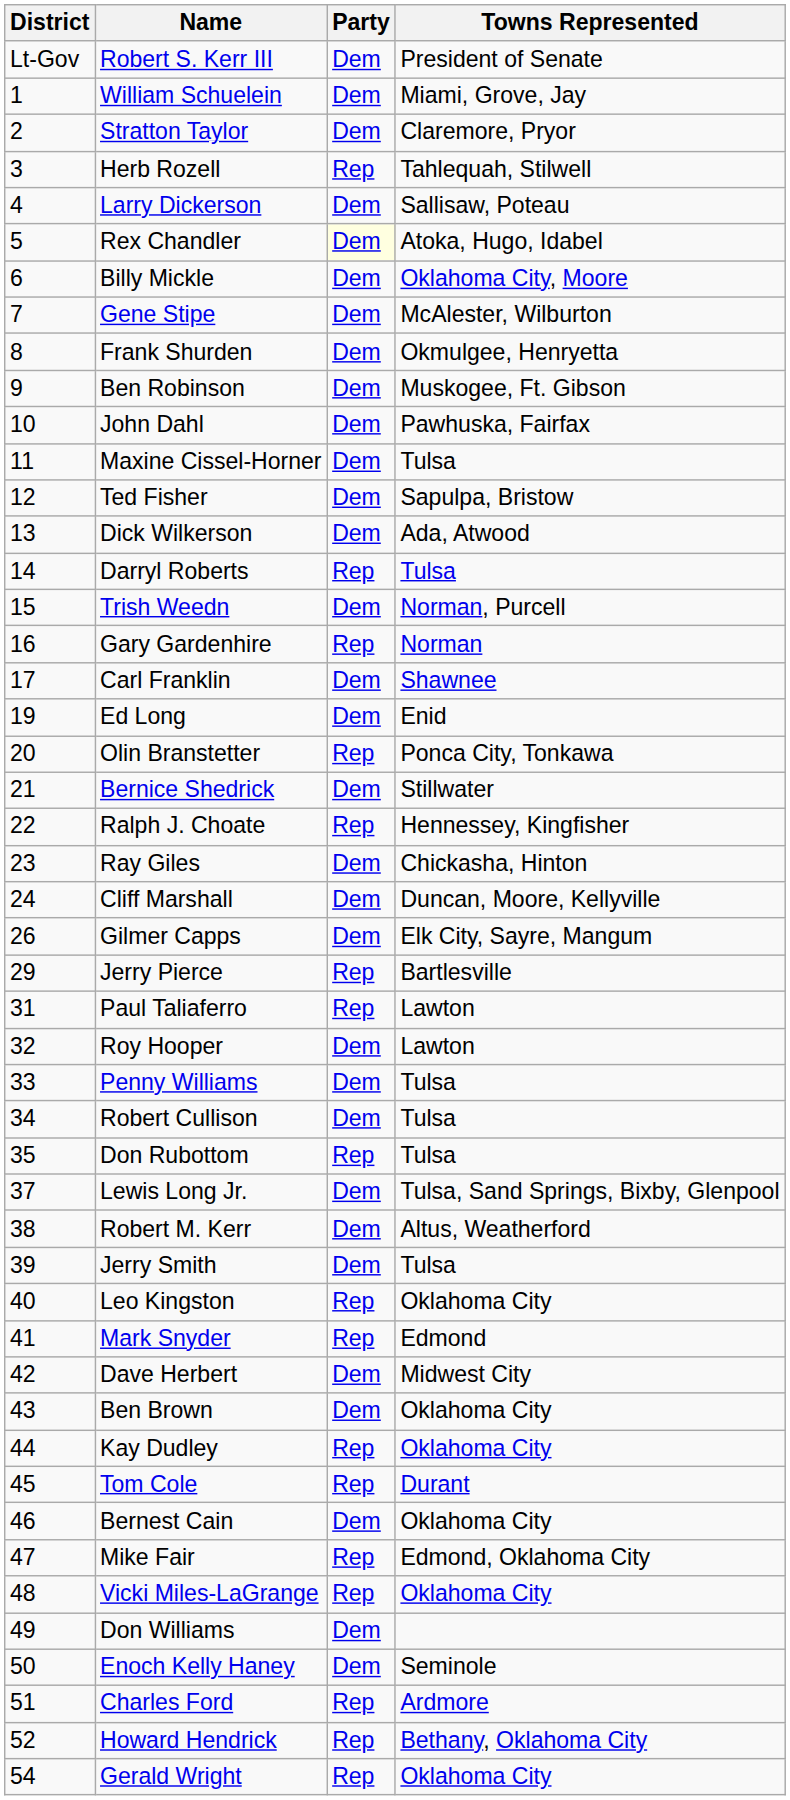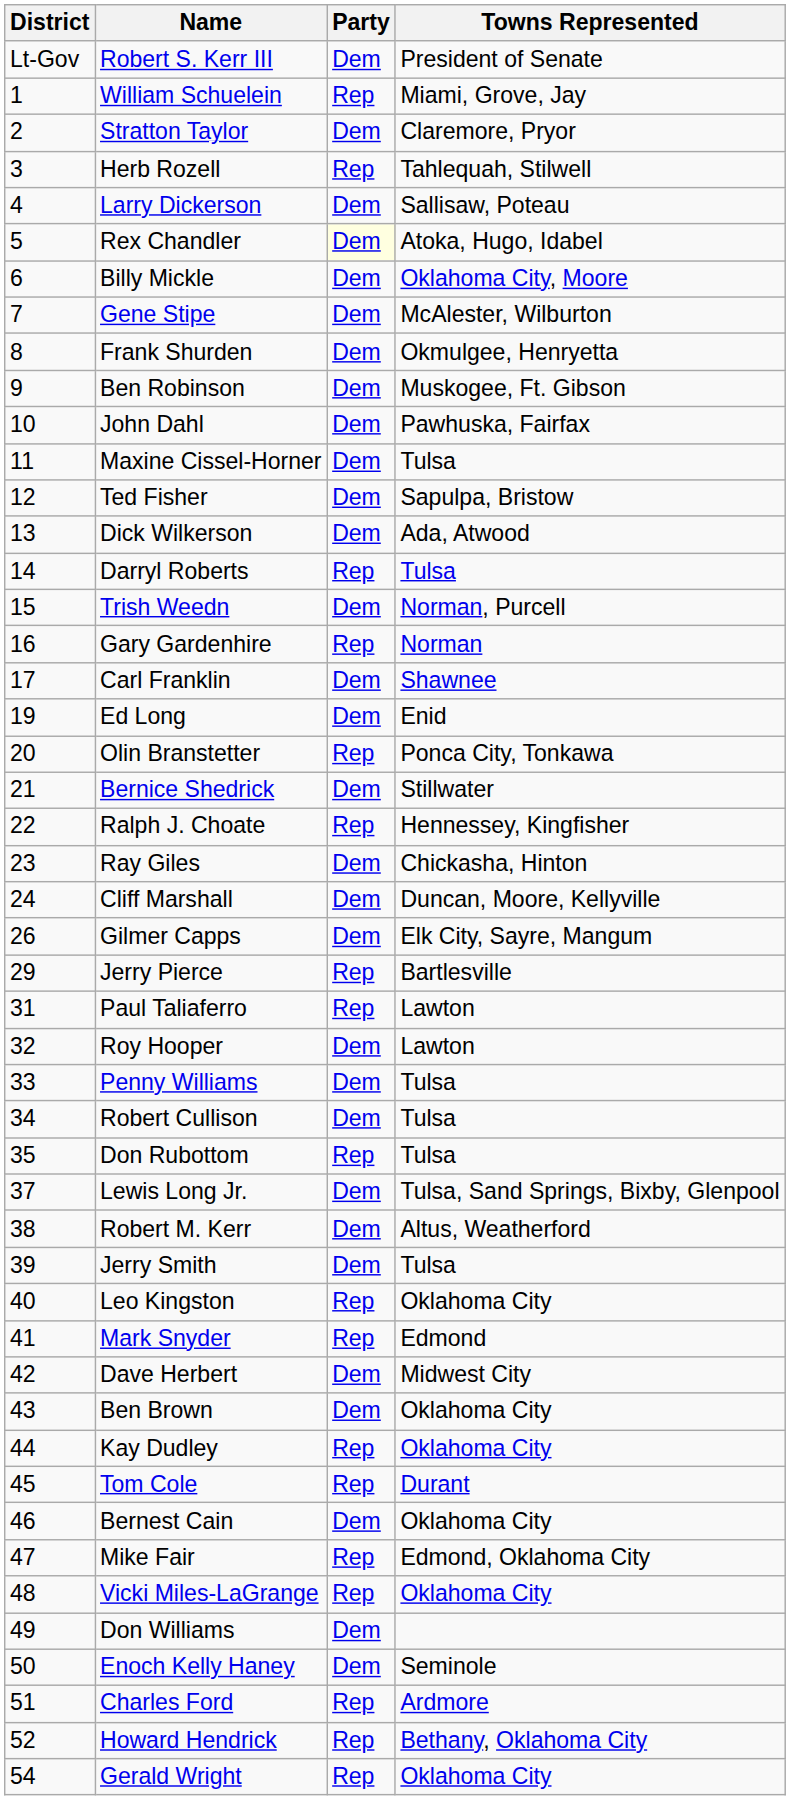William Schuelein | Party: Dem -> Rep
